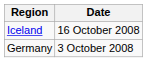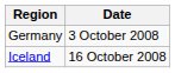rows swapped: Germany <-> Iceland
